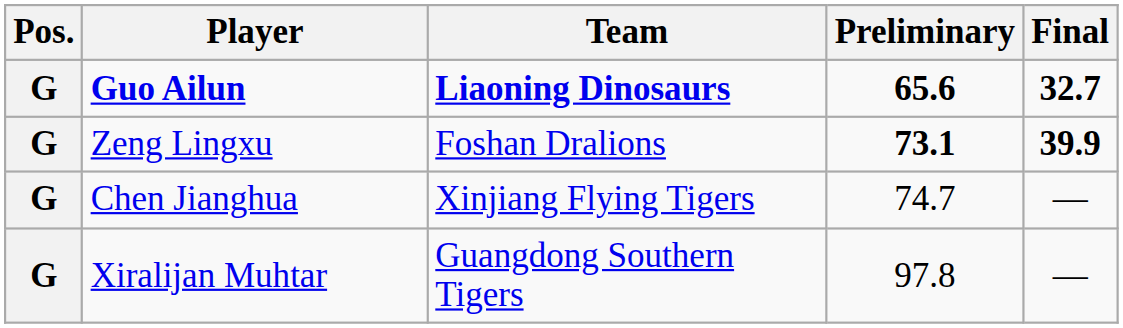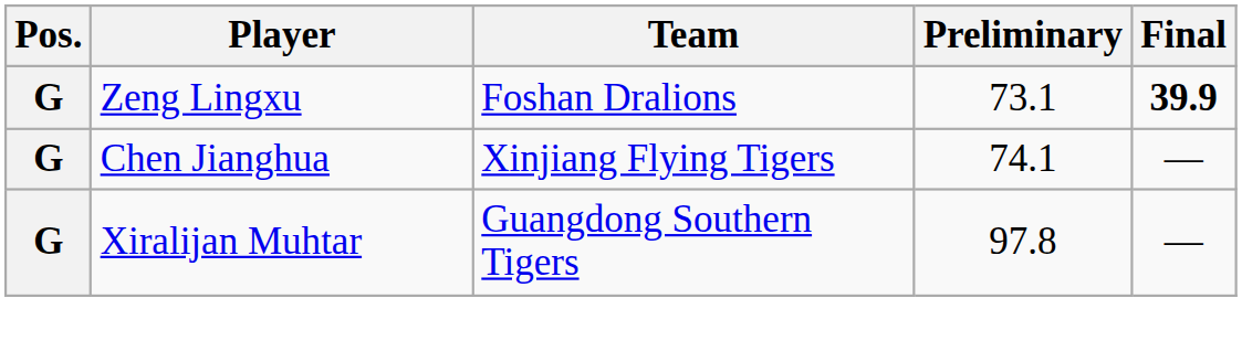- row: G | Guo Ailun | Liaoning Dinosaurs | 65.6 | 32.7
Zeng Lingxu | Preliminary: bold -> normal
Chen Jianghua | Preliminary: 74.7 -> 74.1
